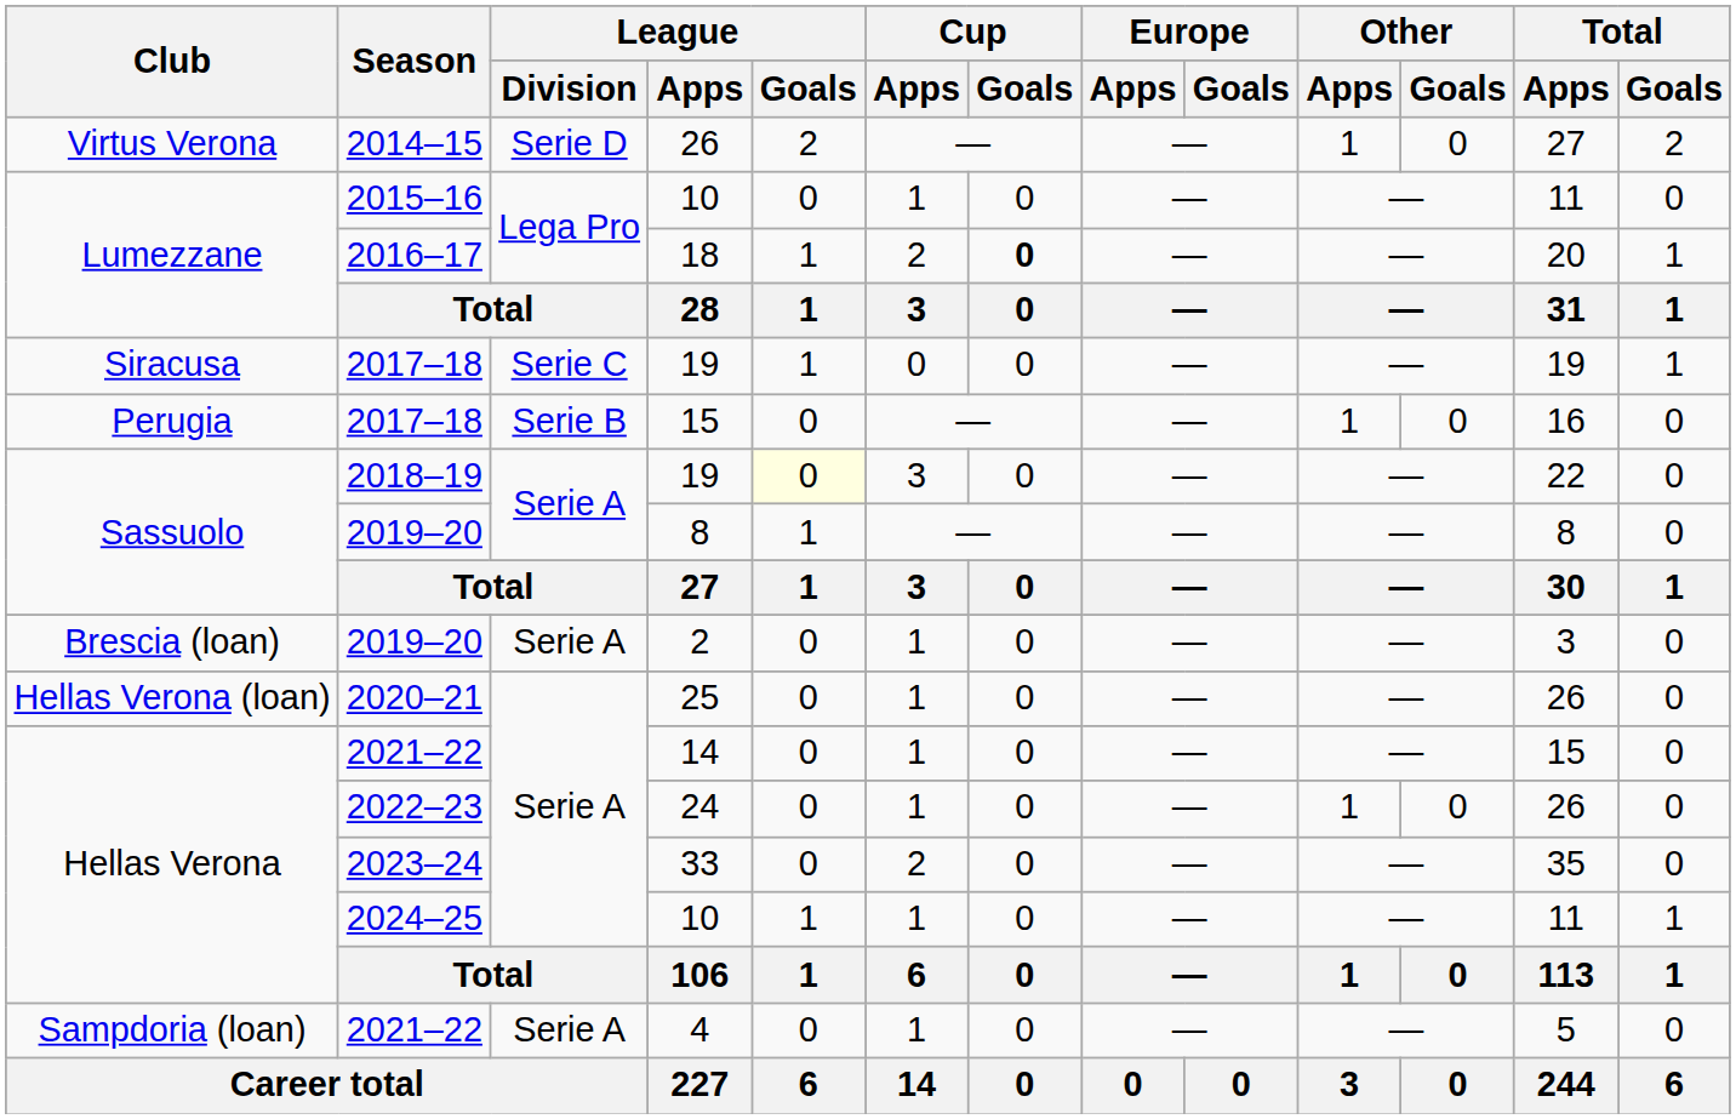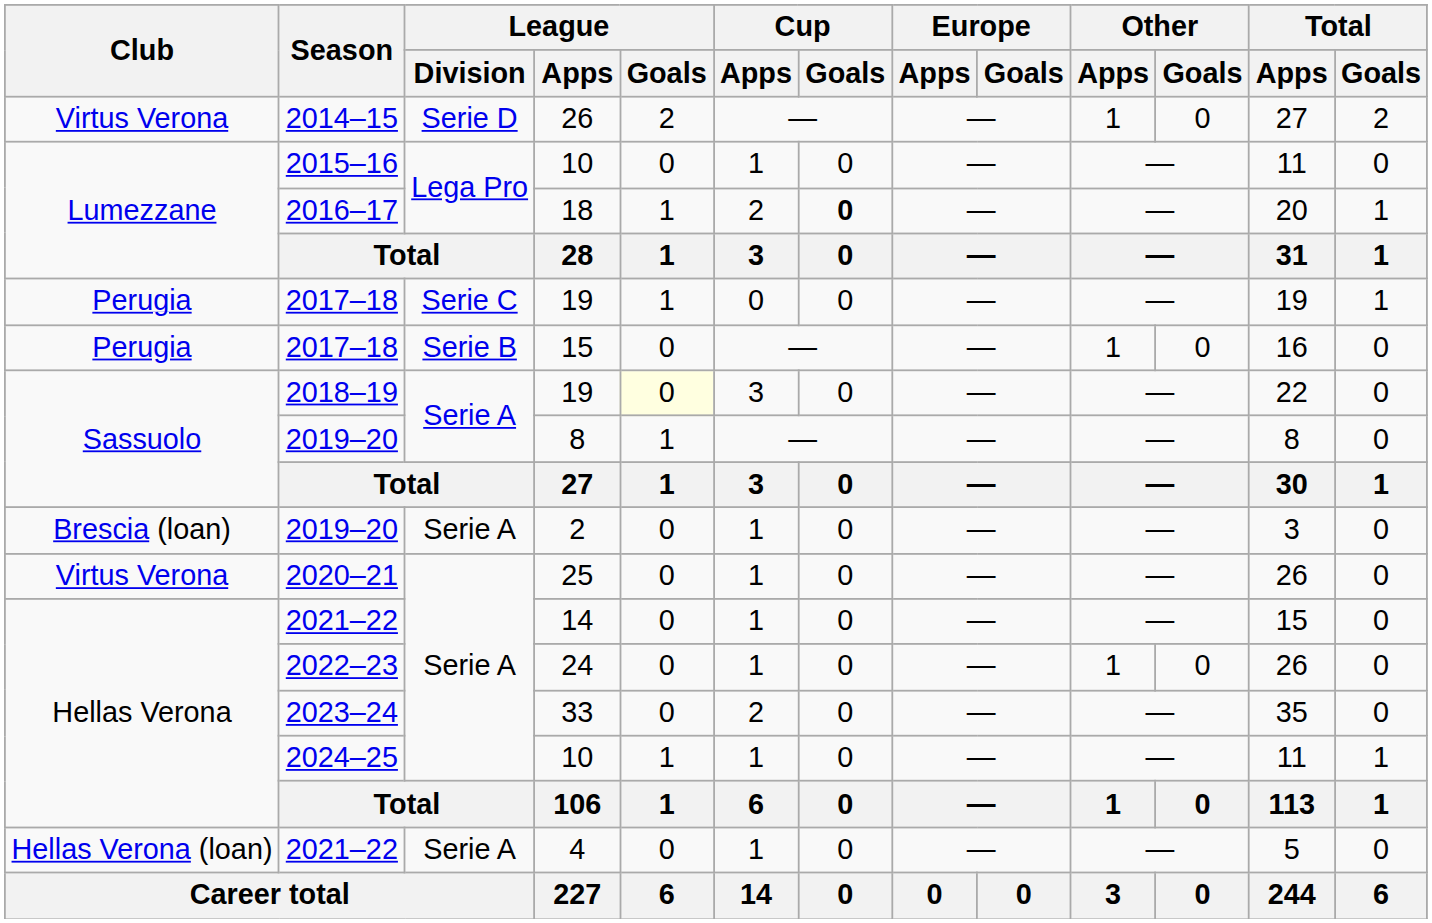2017–18 / 19 | Club: Siracusa -> Perugia
25 | Club: Hellas Verona (loan) -> Virtus Verona
4 | Club: Sampdoria (loan) -> Hellas Verona (loan)
